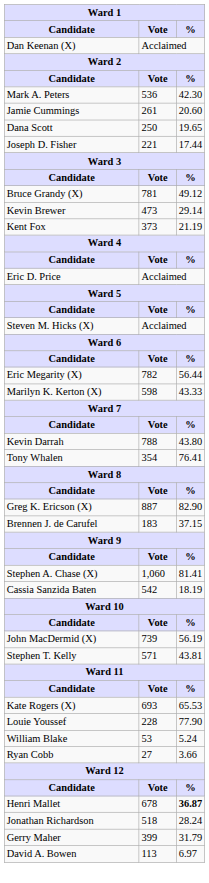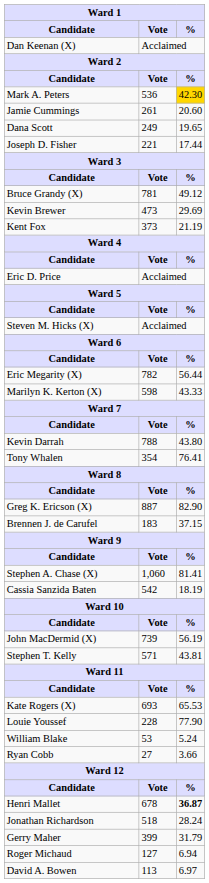Mark A. Peters | %: no background -> gold background
Dana Scott | Vote: 250 -> 249
Kevin Brewer | %: 29.14 -> 29.69
+ row: Roger Michaud | 127 | 6.94
